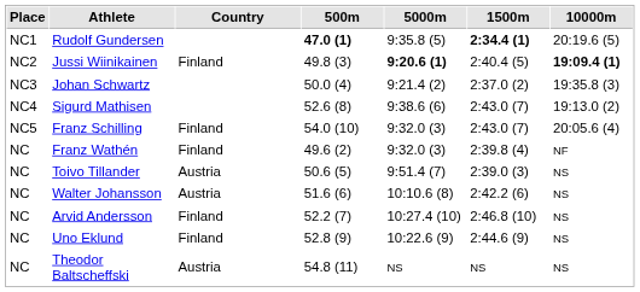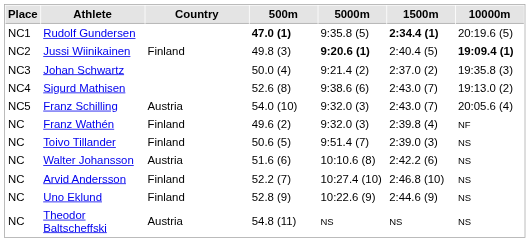Franz Schilling | Country: Finland -> Austria
Toivo Tillander | Country: Austria -> Finland
